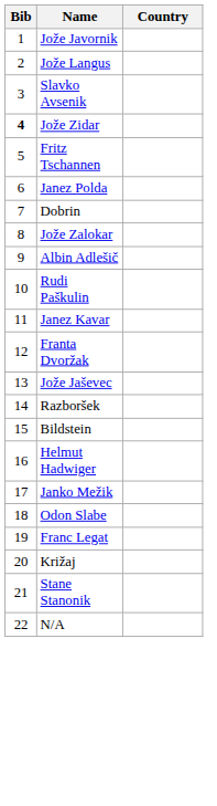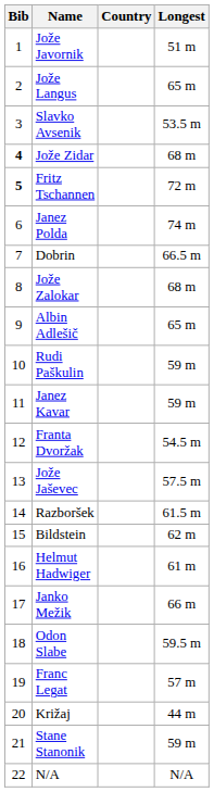+ column: Longest | 51 m | 65 m | 53.5 m | 68 m | 72 m | 74 m | 66.5 m | 68 m | 65 m | 59 m | 59 m | 54.5 m | 57.5 m | 61.5 m | 62 m | 61 m | 66 m | 59.5 m | 57 m | 44 m | 59 m | N/A
Fritz Tschannen | Bib: normal -> bold
